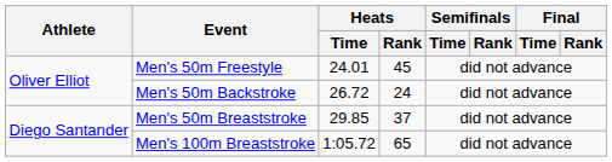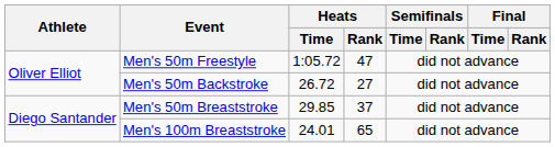Men's 50m Freestyle | Heats / Time: 24.01 -> 1:05.72
Men's 50m Freestyle | Heats / Rank: 45 -> 47
Men's 50m Backstroke | Heats / Rank: 24 -> 27
Men's 100m Breaststroke | Heats / Time: 1:05.72 -> 24.01
